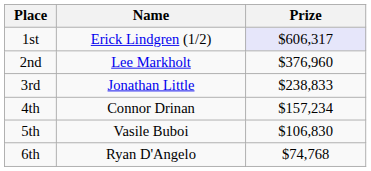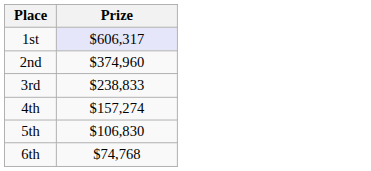- column: Name | Erick Lindgren (1/2) | Lee Markholt | Jonathan Little | Connor Drinan | Vasile Buboi | Ryan D'Angelo
2nd | Prize: $376,960 -> $374,960
4th | Prize: $157,234 -> $157,274
